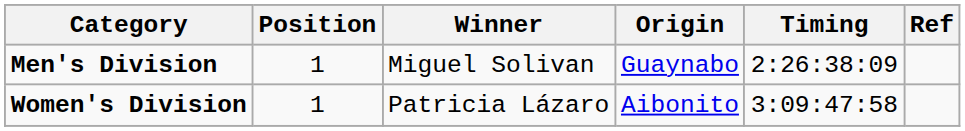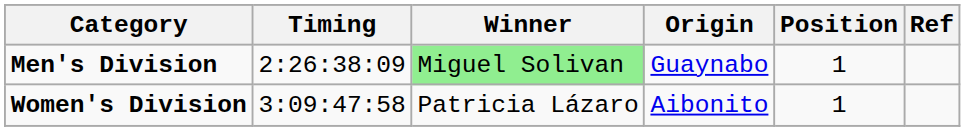columns swapped: Position <-> Timing
Men's Division | Winner: no background -> lightgreen background
